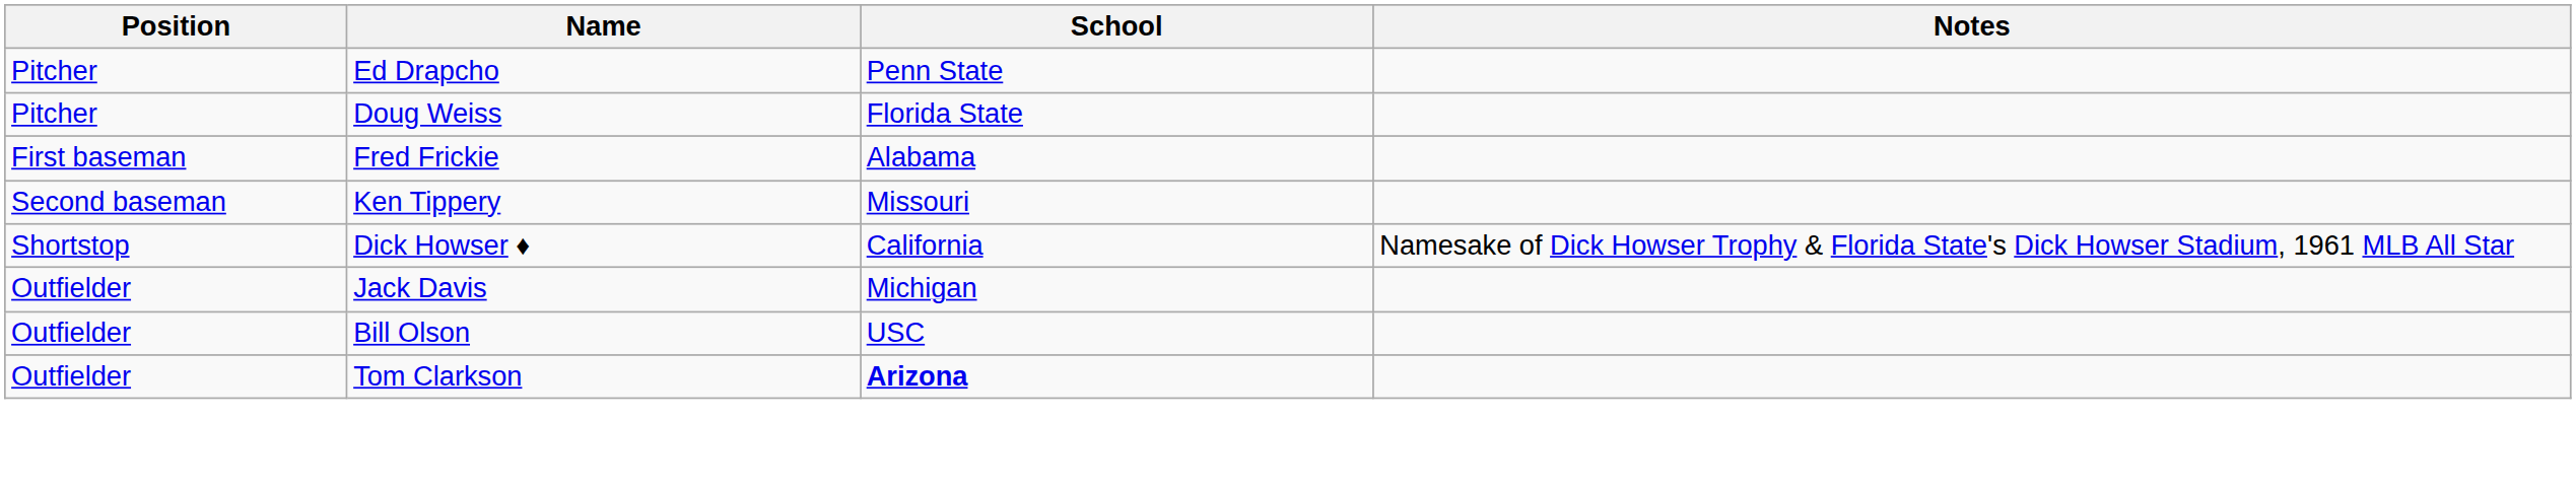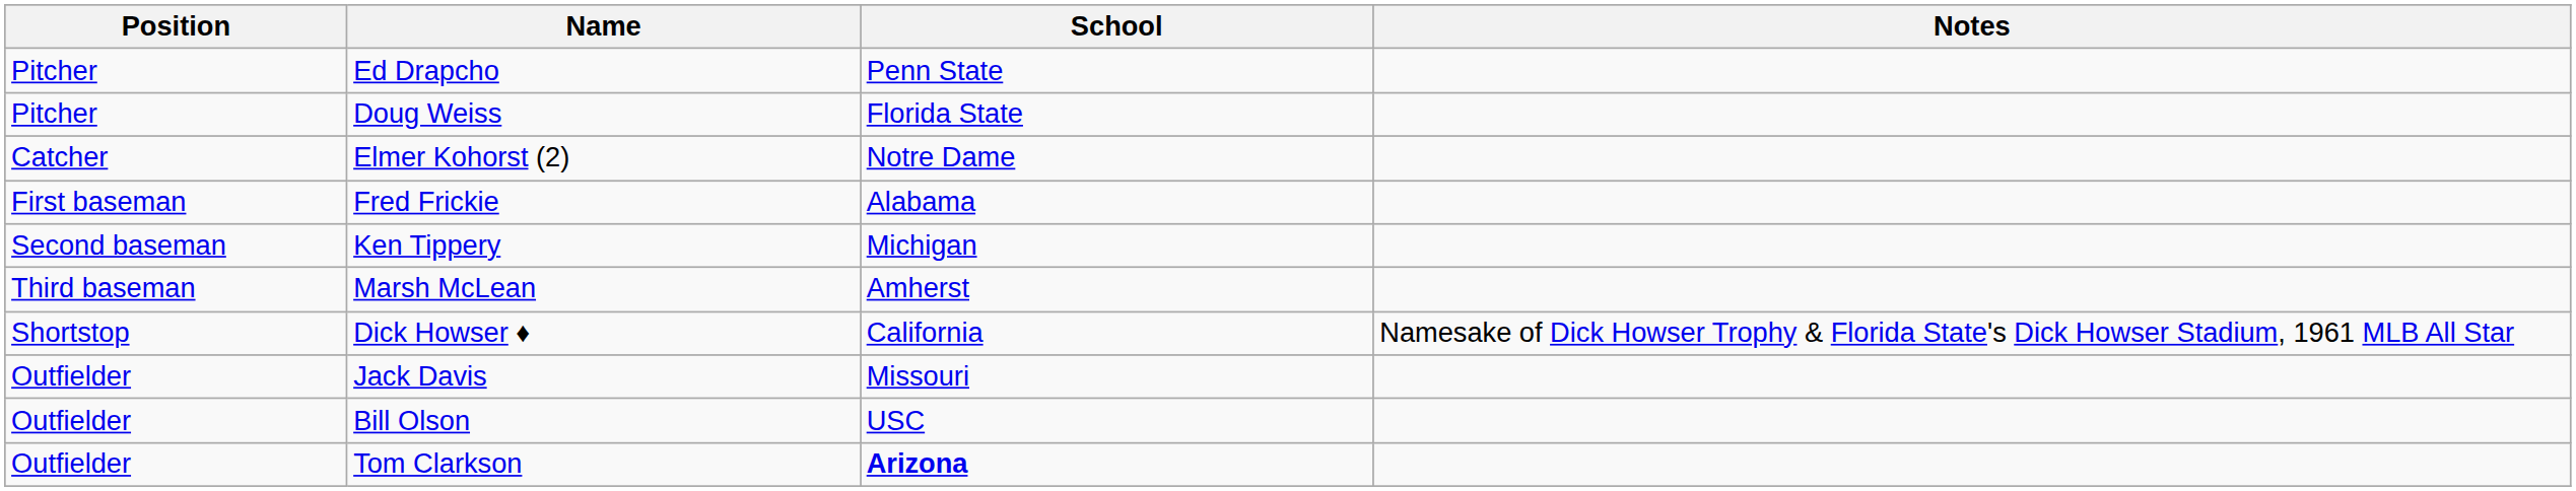+ row: Catcher | Elmer Kohorst (2) | Notre Dame
Ken Tippery | School: Missouri -> Michigan
+ row: Third baseman | Marsh McLean | Amherst
Jack Davis | School: Michigan -> Missouri
